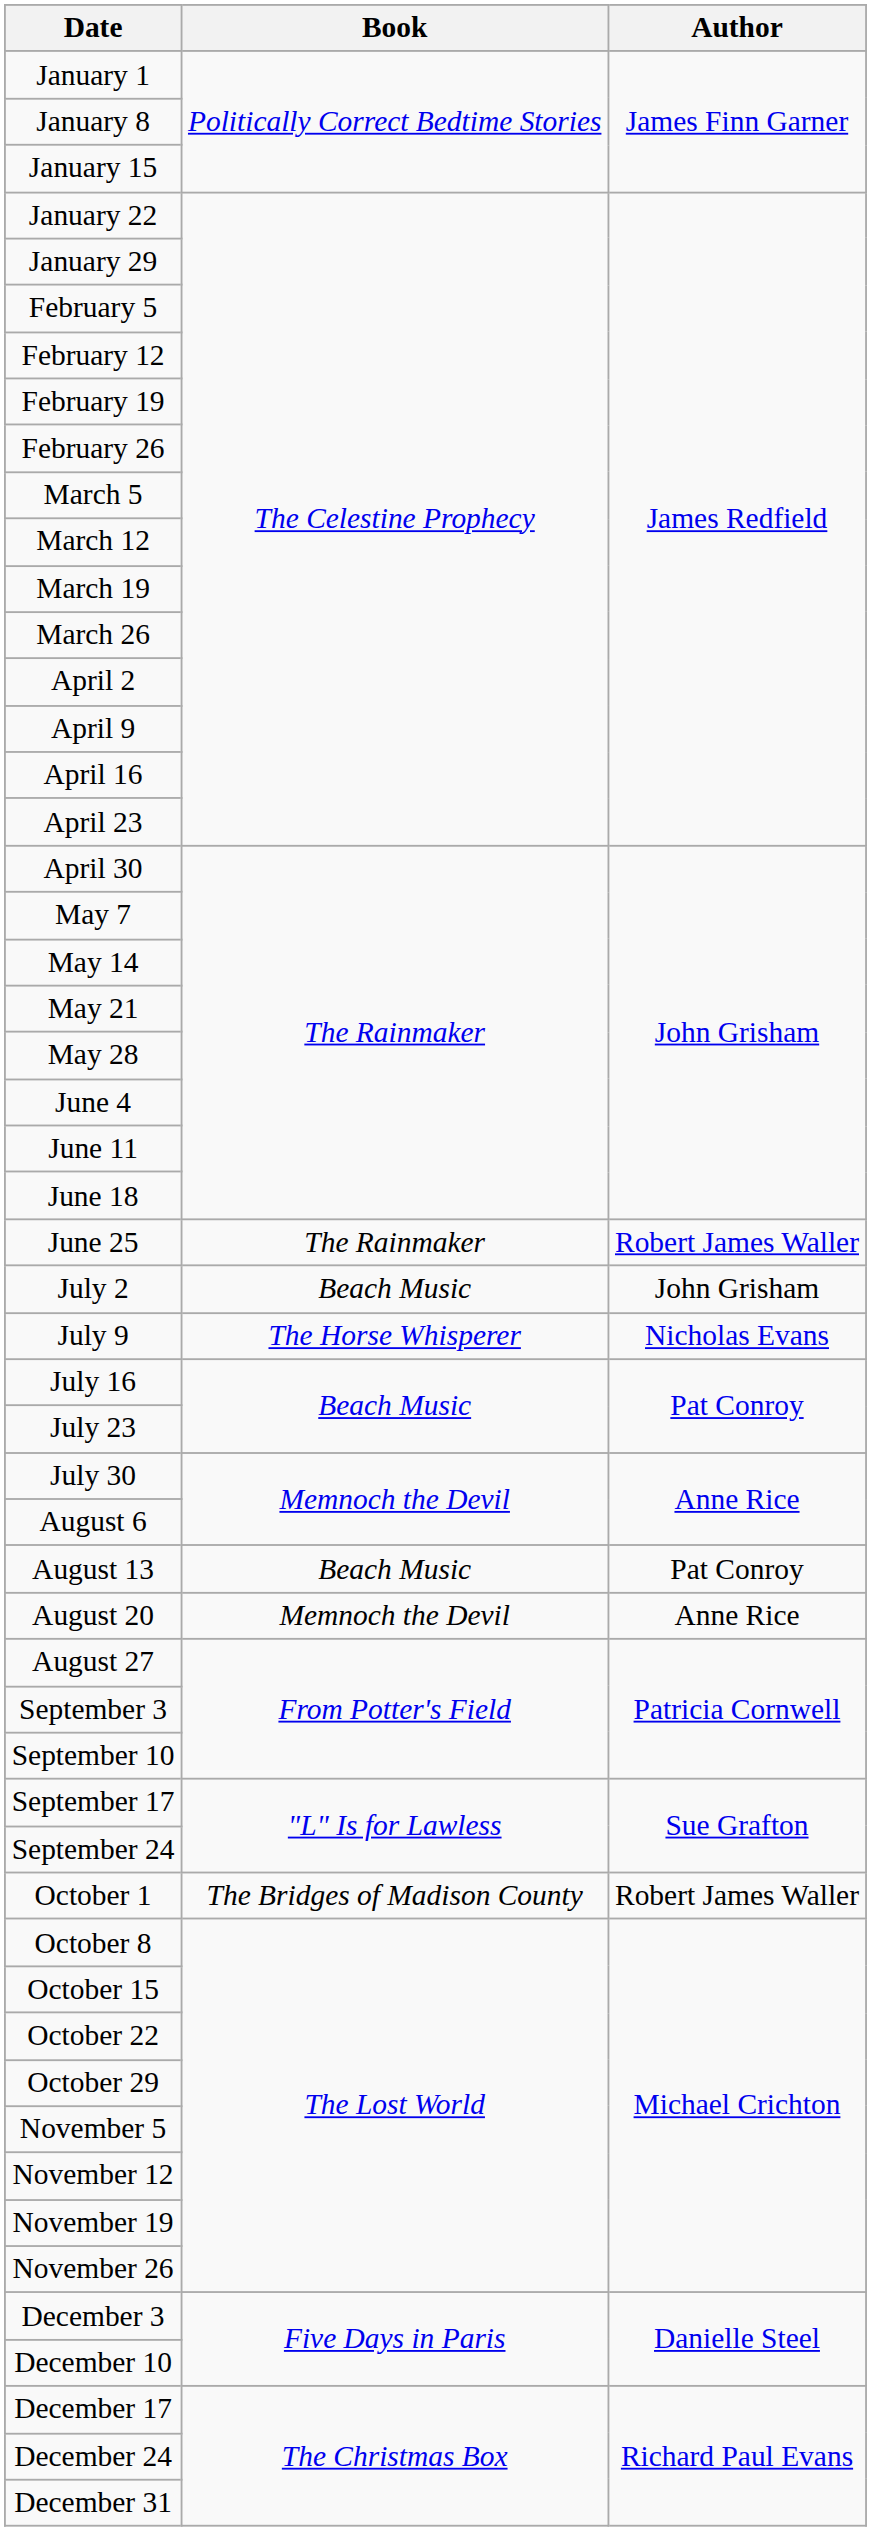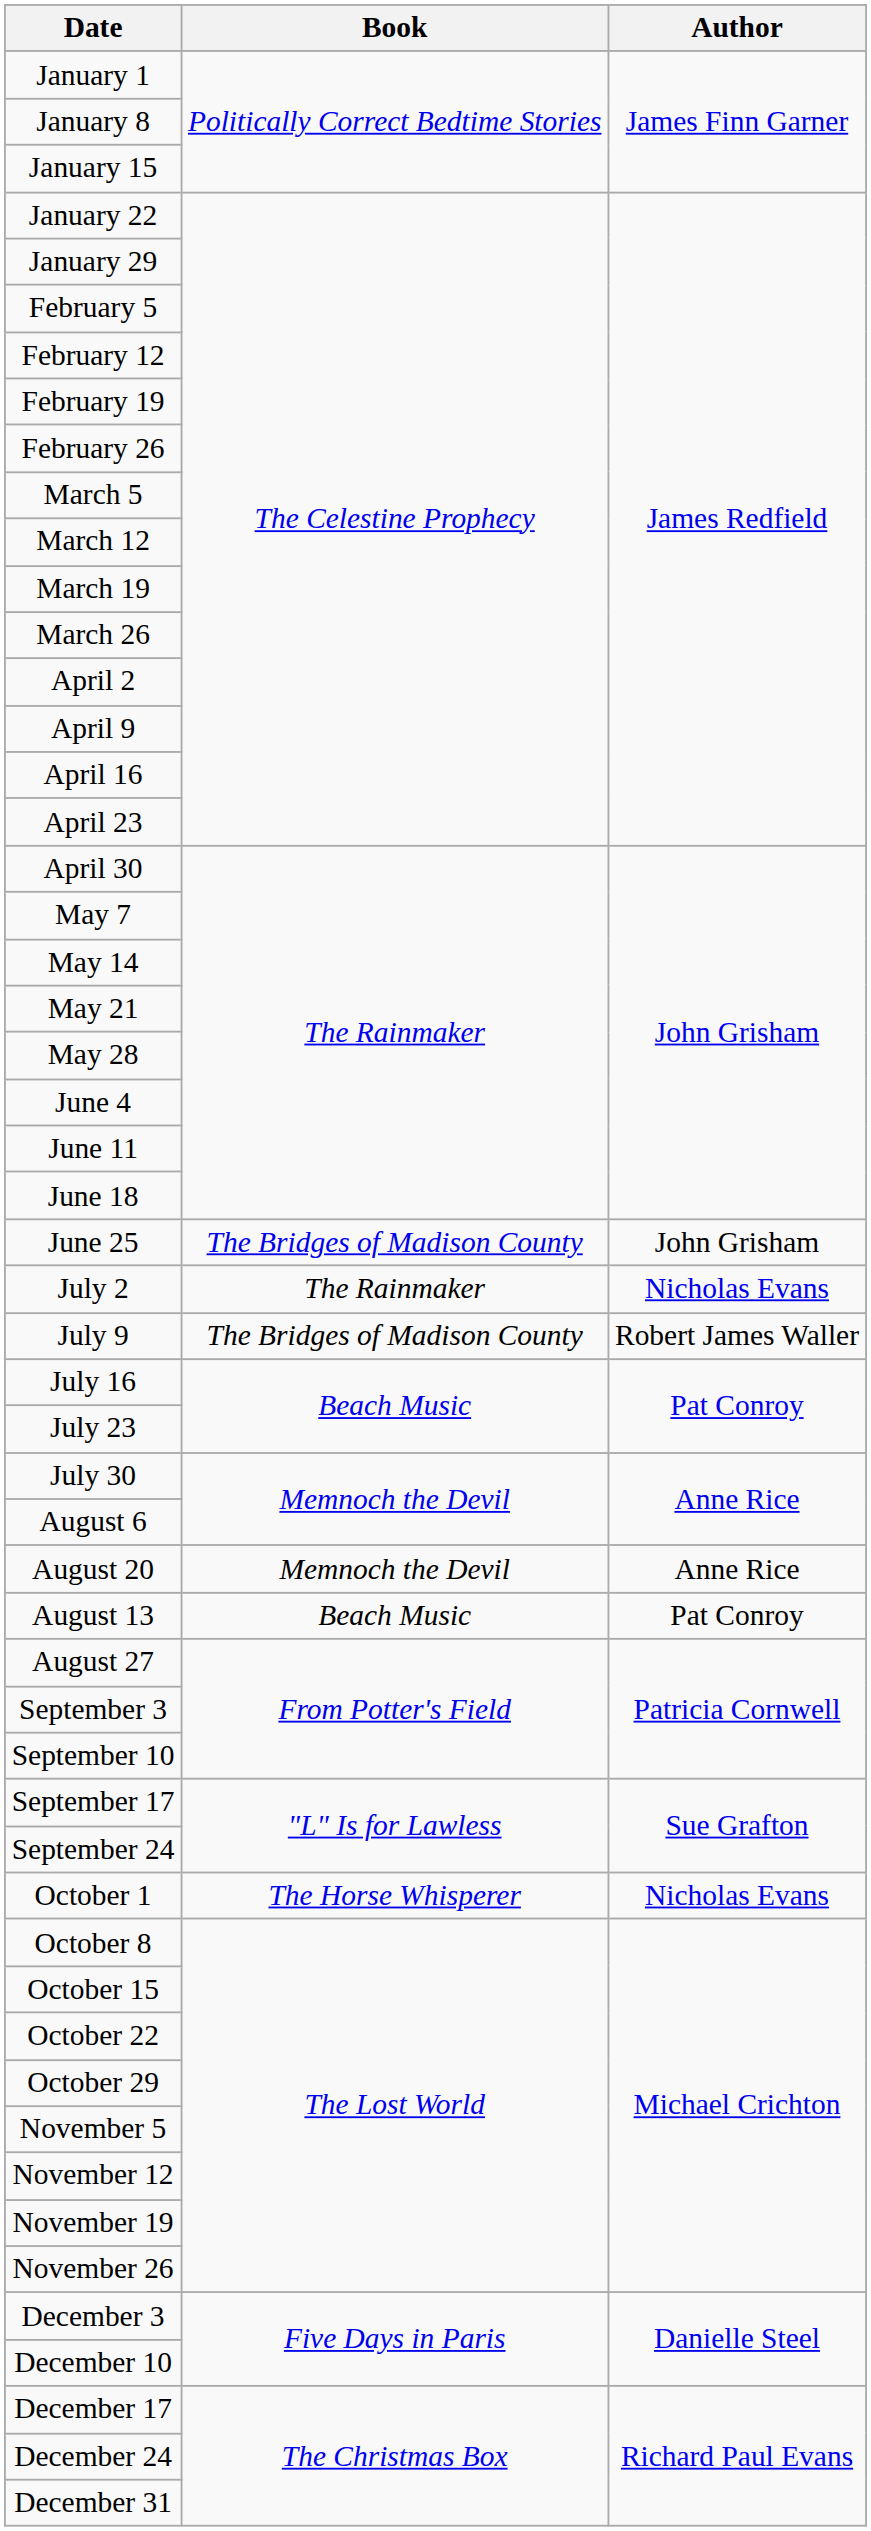June 25 | Book: The Rainmaker -> The Bridges of Madison County
June 25 | Author: Robert James Waller -> John Grisham
July 2 | Book: Beach Music -> The Rainmaker
July 2 | Author: John Grisham -> Nicholas Evans
July 9 | Book: The Horse Whisperer -> The Bridges of Madison County
July 9 | Author: Nicholas Evans -> Robert James Waller
rows swapped: August 13 <-> August 20
October 1 | Book: The Bridges of Madison County -> The Horse Whisperer
October 1 | Author: Robert James Waller -> Nicholas Evans
